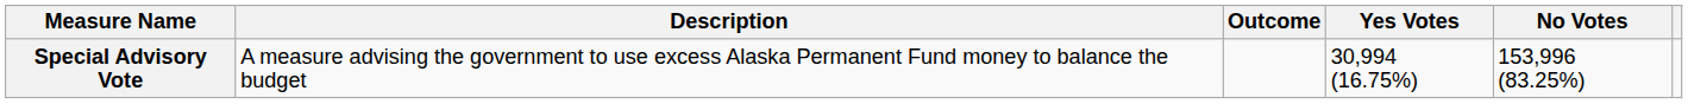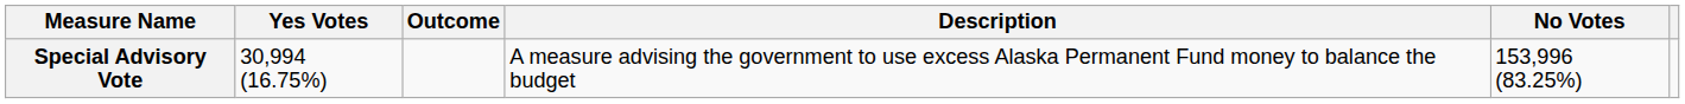columns swapped: Description <-> Yes Votes
